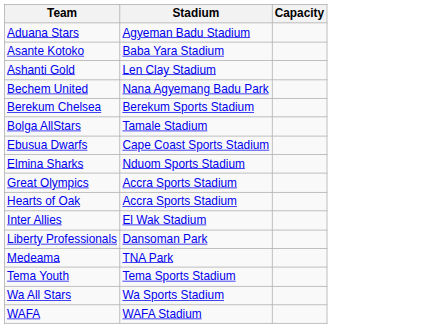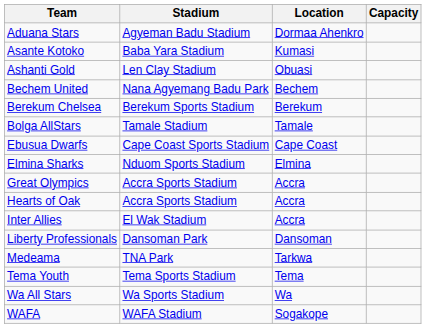+ column: Location | Dormaa Ahenkro | Kumasi | Obuasi | Bechem | Berekum | Tamale | Cape Coast | Elmina | Accra | Accra | Accra | Dansoman | Tarkwa | Tema | Wa | Sogakope
